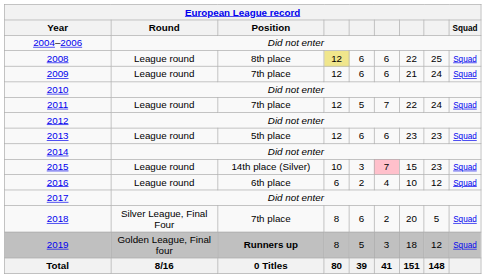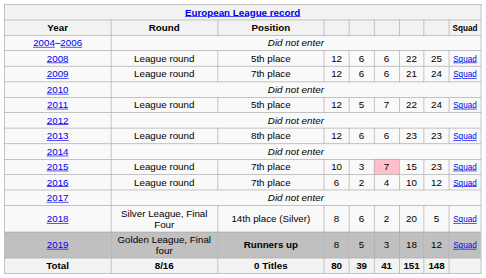2008 | Position: 8th place -> 5th place
2008 | column 4: khaki background -> no background
2011 | Position: 7th place -> 5th place
2013 | Position: 5th place -> 8th place
2015 | Position: 14th place (Silver) -> 7th place
2016 | Position: 6th place -> 7th place
2018 | Position: 7th place -> 14th place (Silver)
